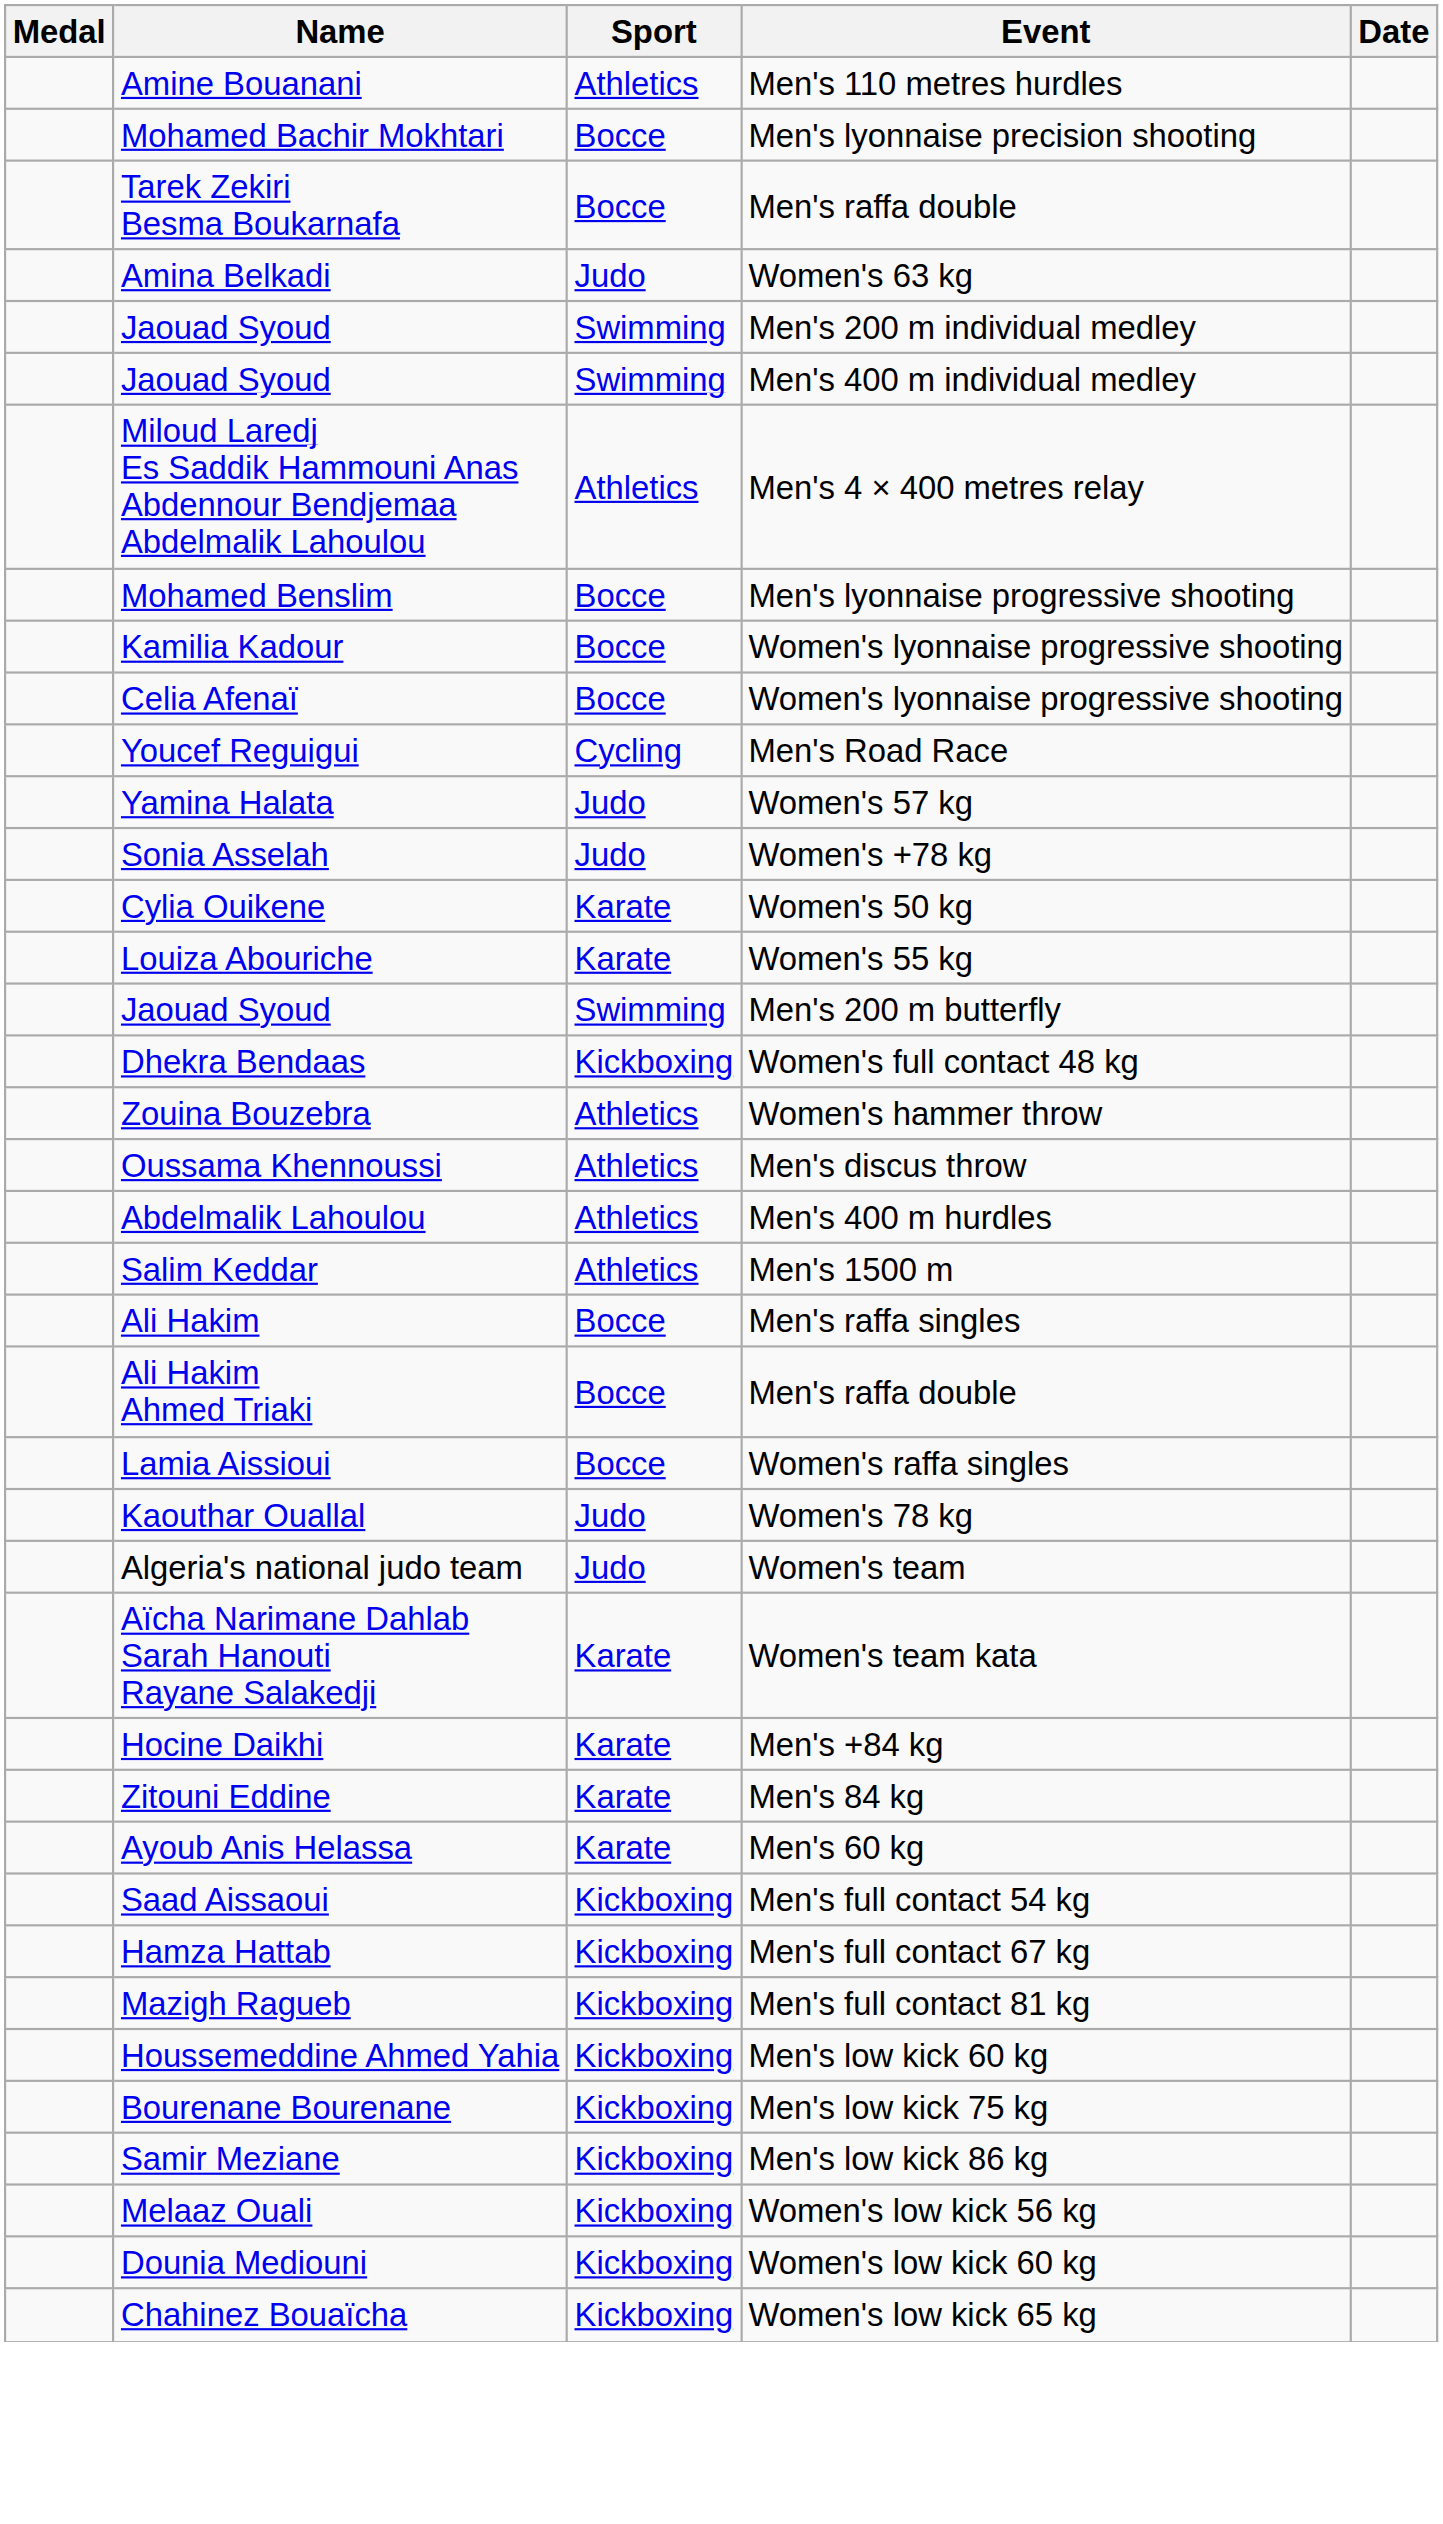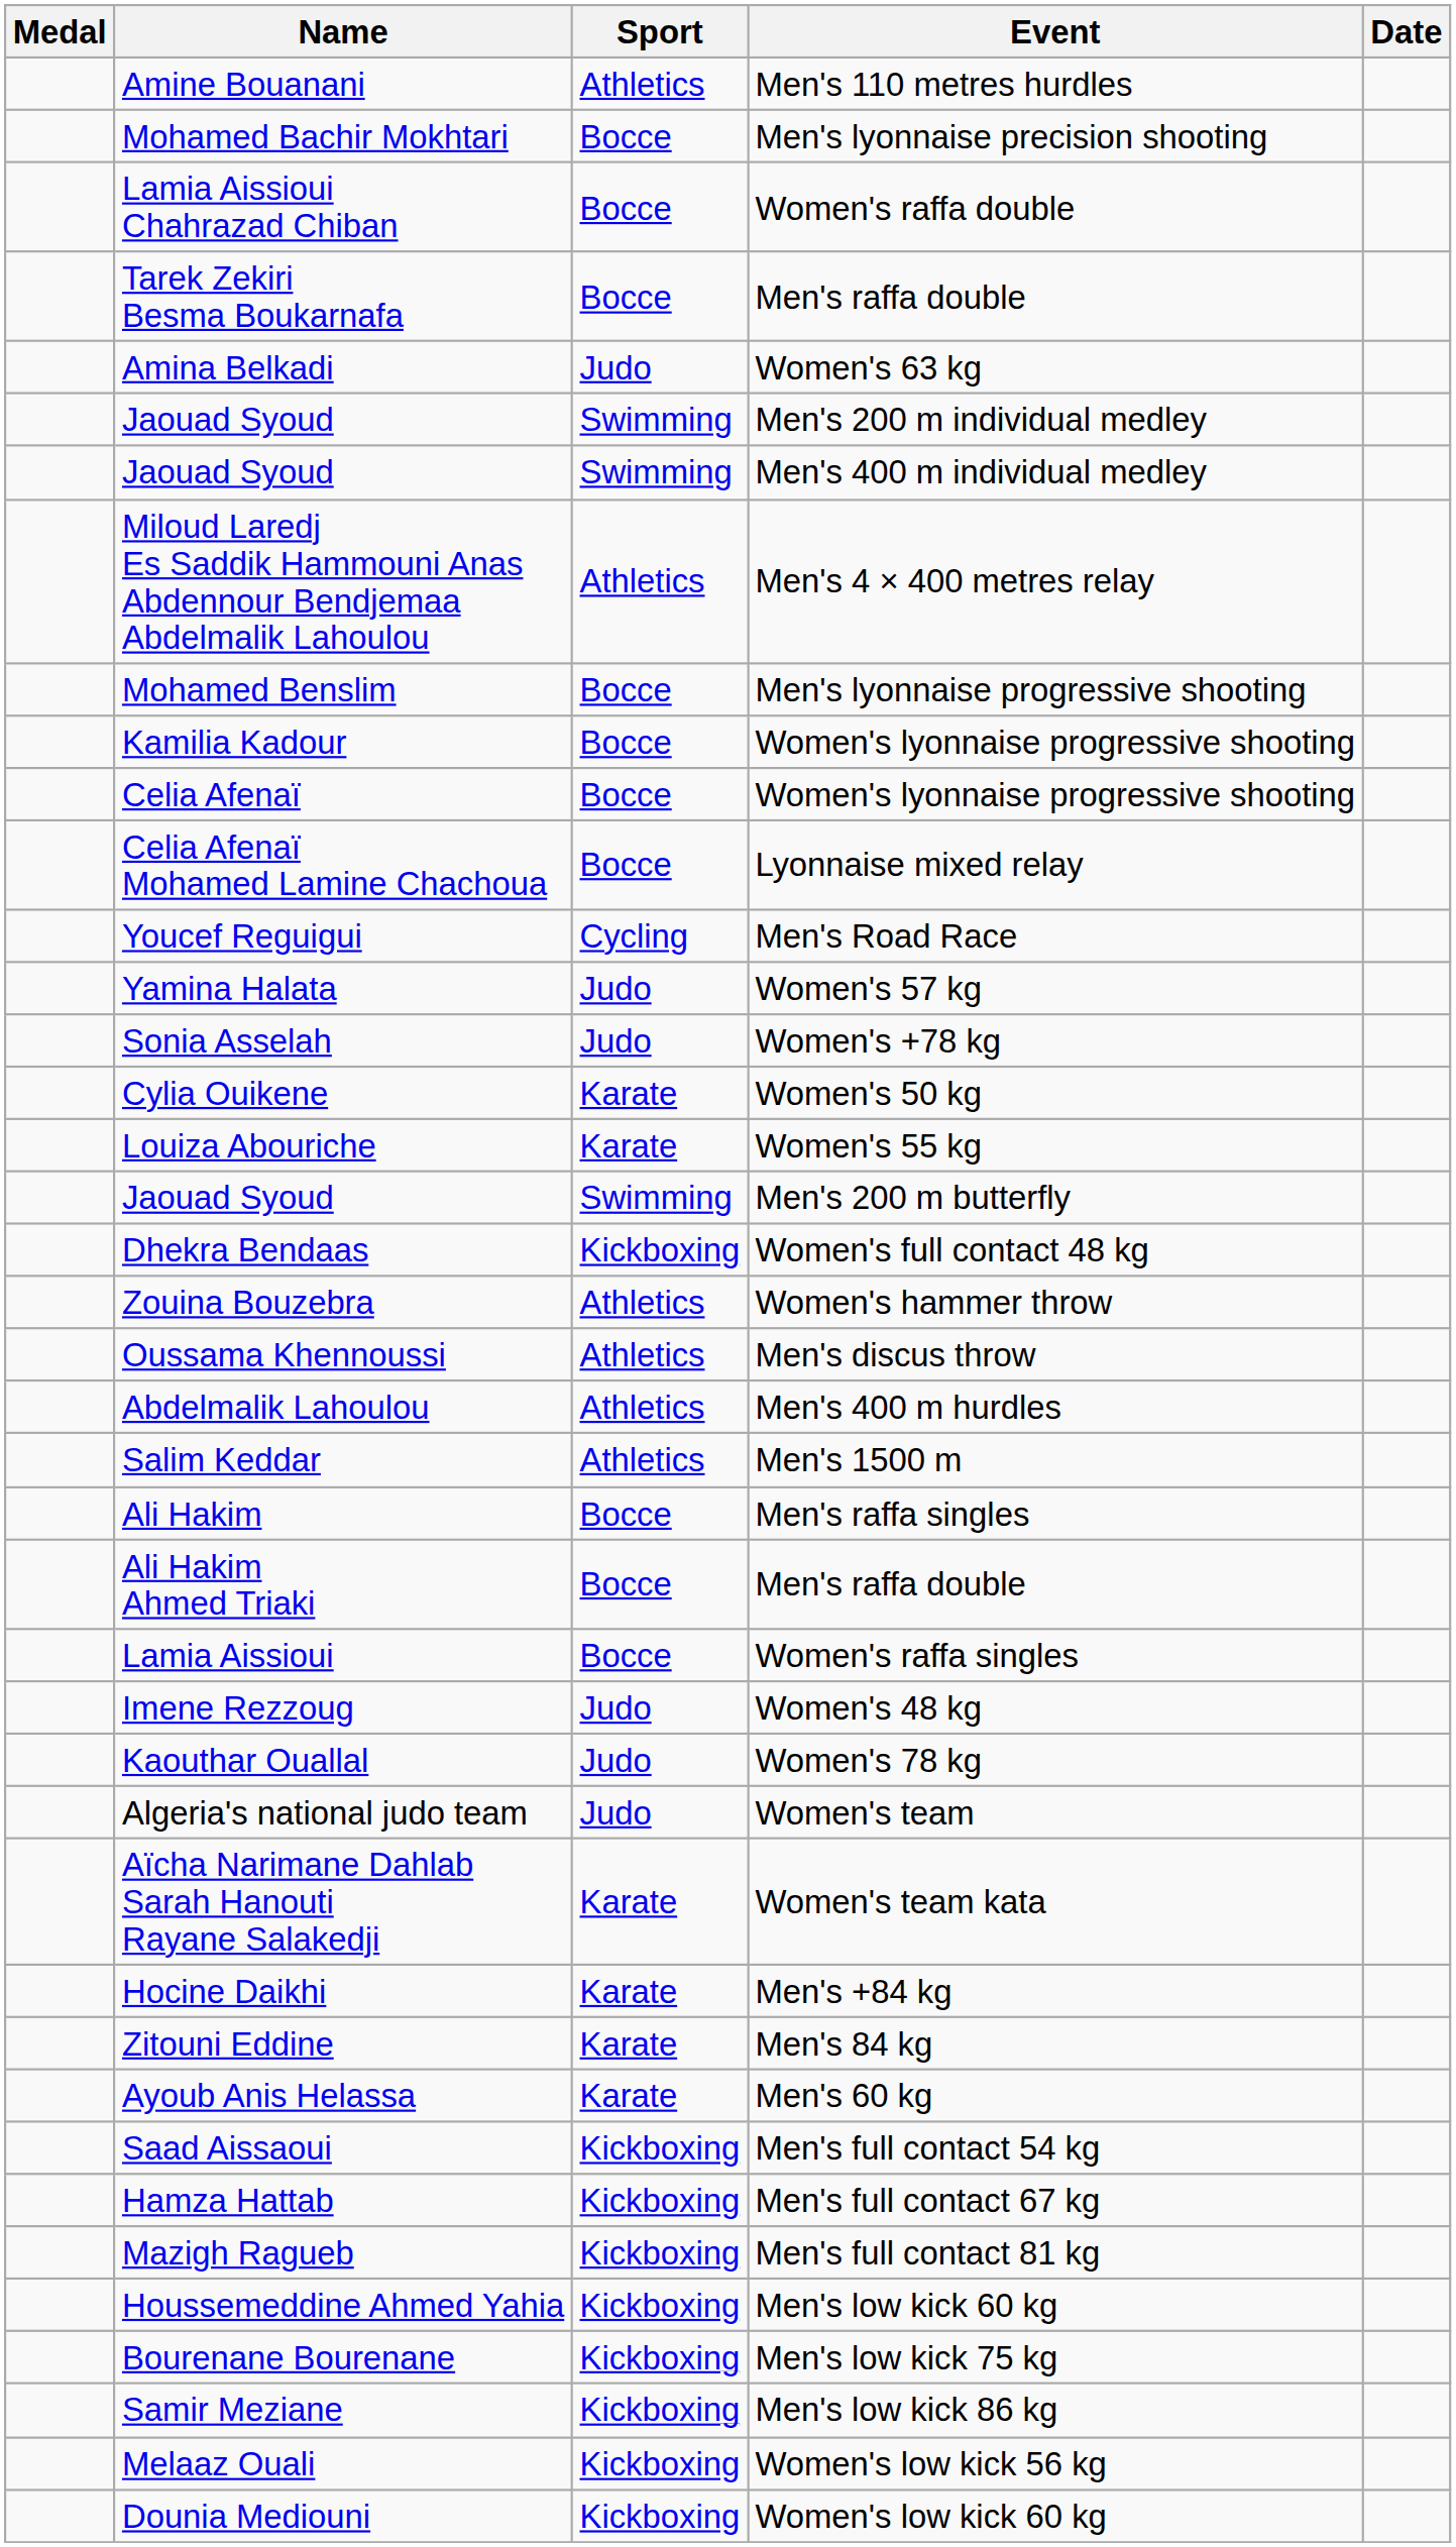+ row: Lamia Aissioui Chahrazad Chiban | Bocce | Women's raffa double
+ row: Celia Afenaï Mohamed Lamine Chachoua | Bocce | Lyonnaise mixed relay
+ row: Imene Rezzoug | Judo | Women's 48 kg
- row: Chahinez Bouaïcha | Kickboxing | Women's low kick 65 kg
